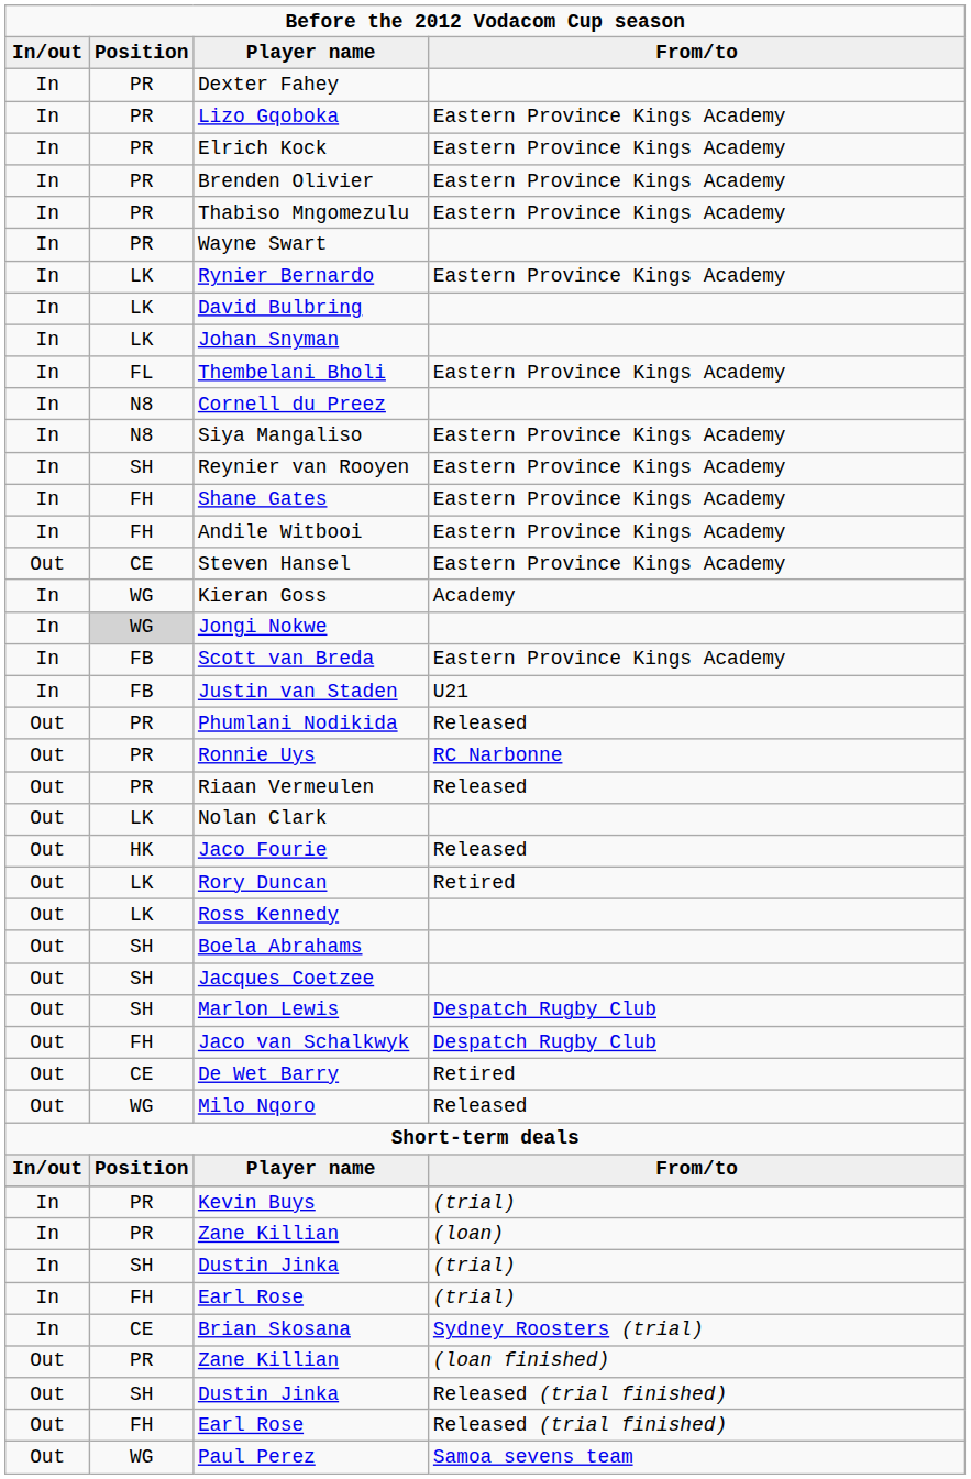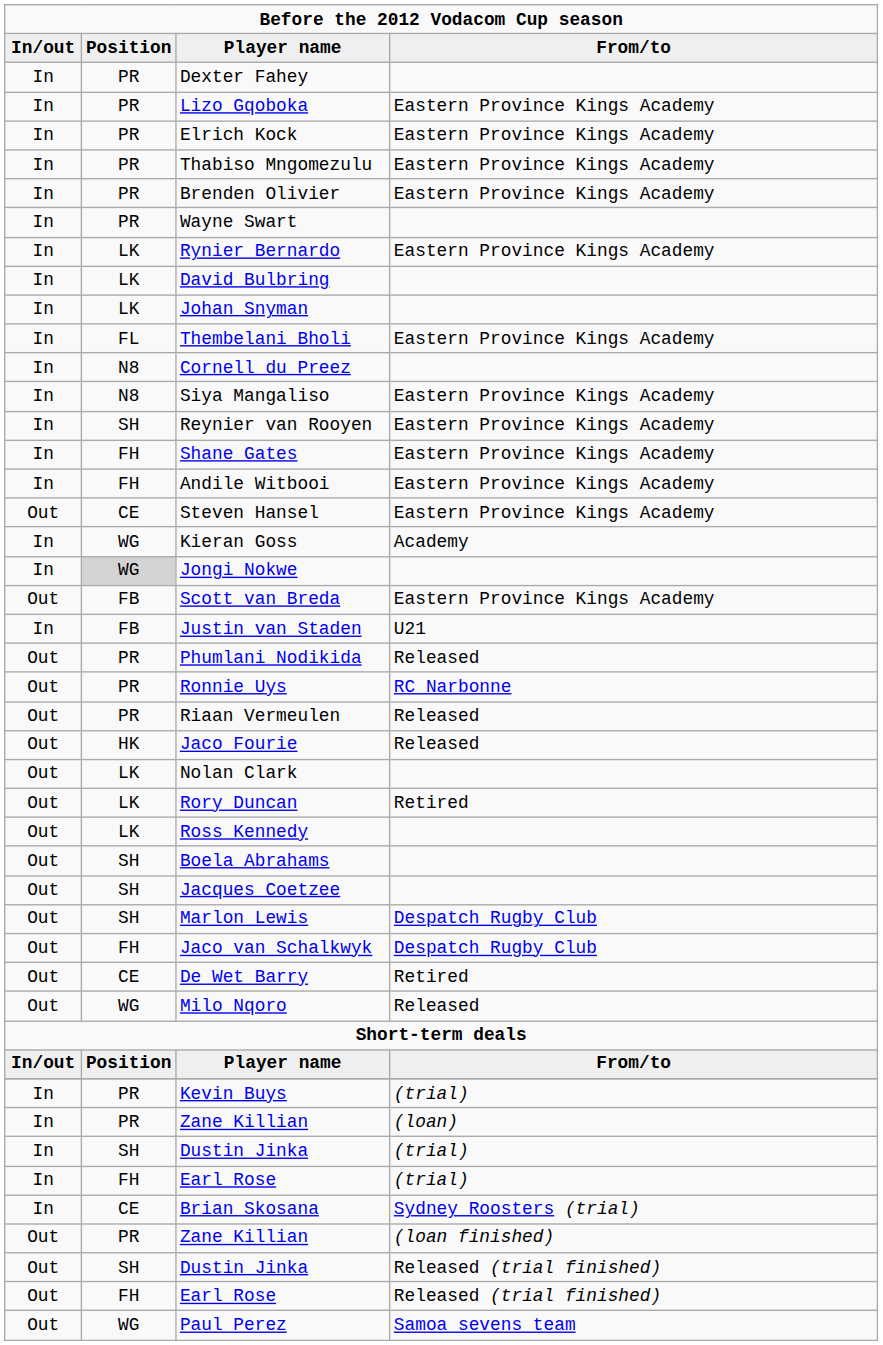rows swapped: Thabiso Mngomezulu <-> Brenden Olivier
Scott van Breda | In/out: In -> Out
rows swapped: Jaco Fourie <-> Nolan Clark
